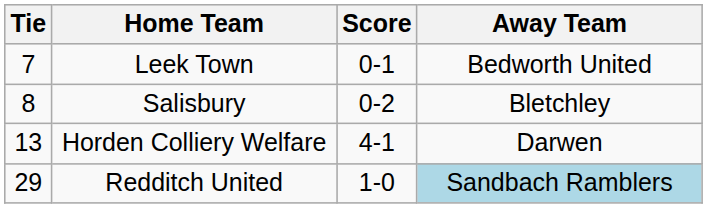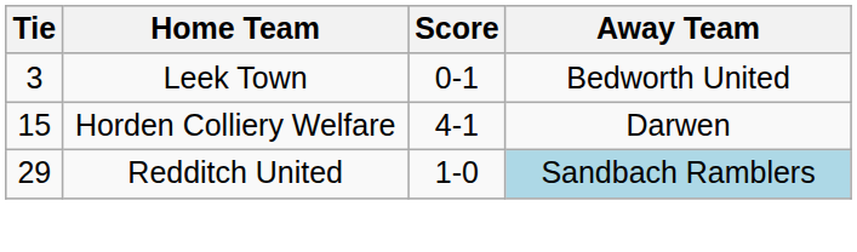Leek Town | Tie: 7 -> 3
- row: 8 | Salisbury | 0-2 | Bletchley
Horden Colliery Welfare | Tie: 13 -> 15
